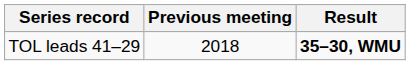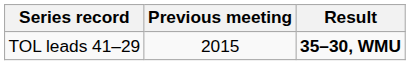TOL leads 41–29 | Previous meeting: 2018 -> 2015
